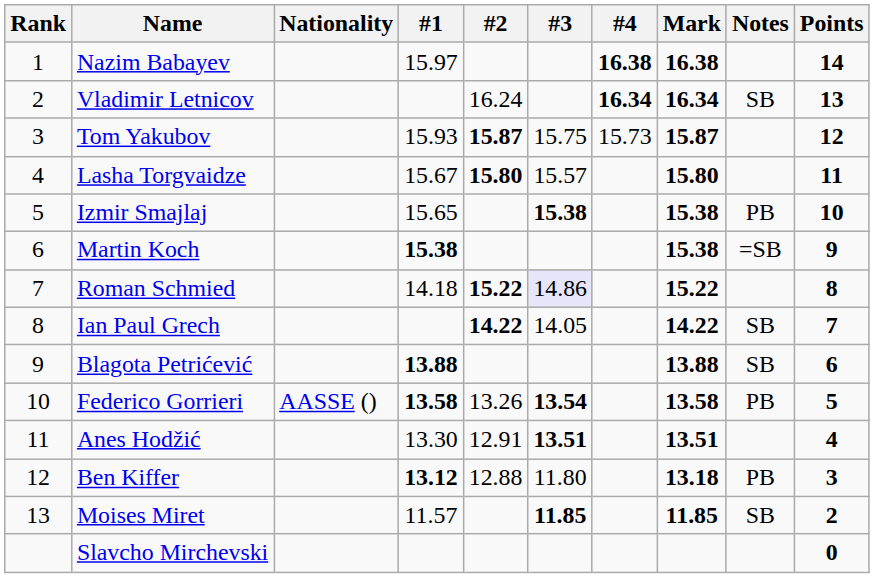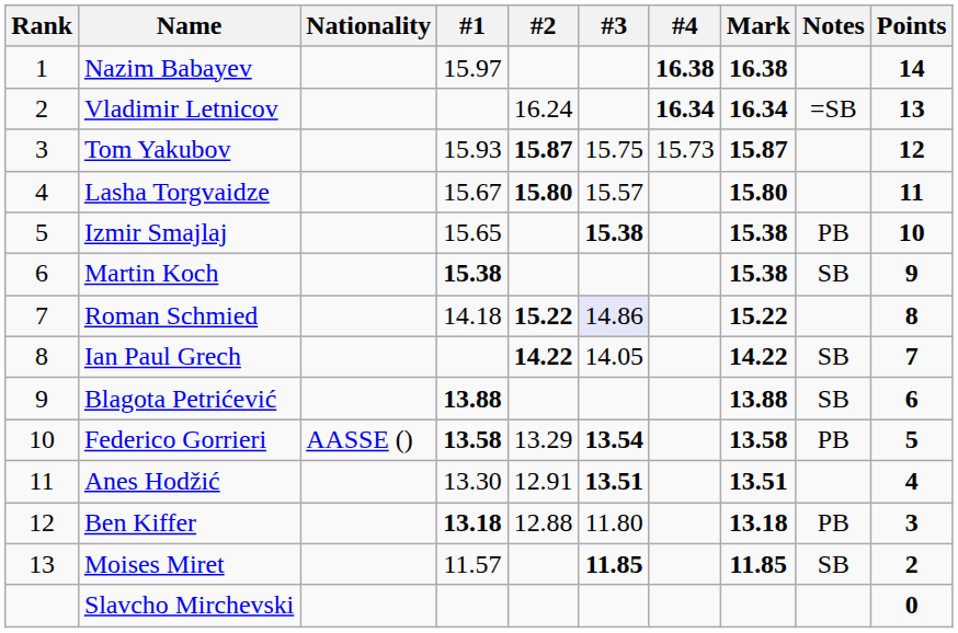Vladimir Letnicov | Notes: SB -> =SB
Martin Koch | Notes: =SB -> SB
Federico Gorrieri | #2: 13.26 -> 13.29
Ben Kiffer | #1: 13.12 -> 13.18
